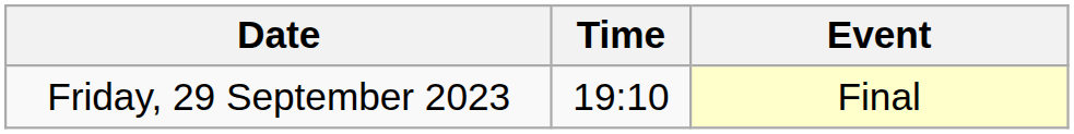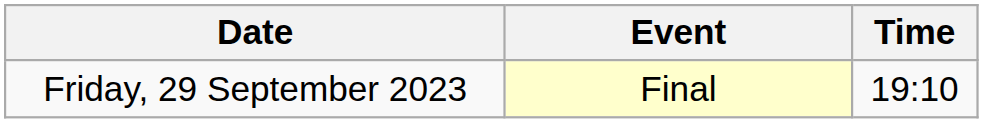columns swapped: Time <-> Event
